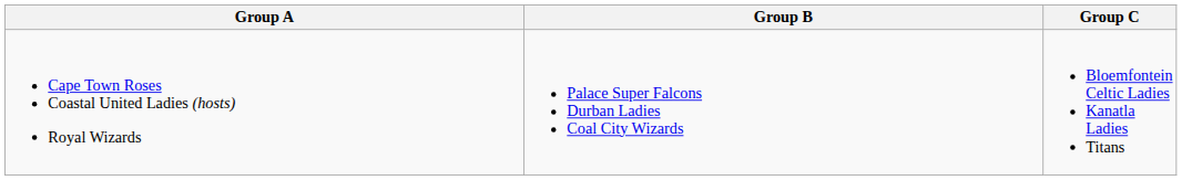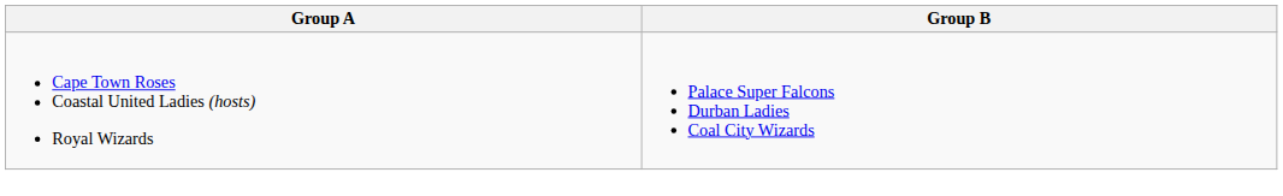- column: Group C | Bloemfontein Celtic Ladies Kanatla Ladies Titans
